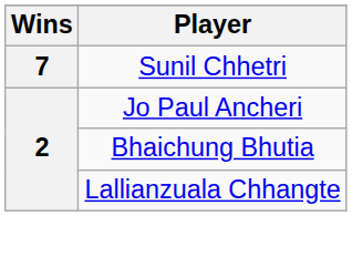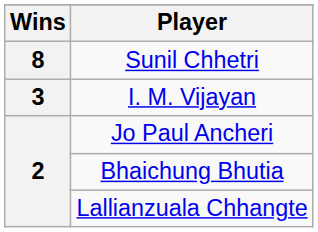Sunil Chhetri | Wins: 7 -> 8
+ row: 3 | I. M. Vijayan
